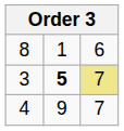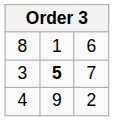3 | column 3: khaki background -> no background
4 | column 3: 7 -> 2
